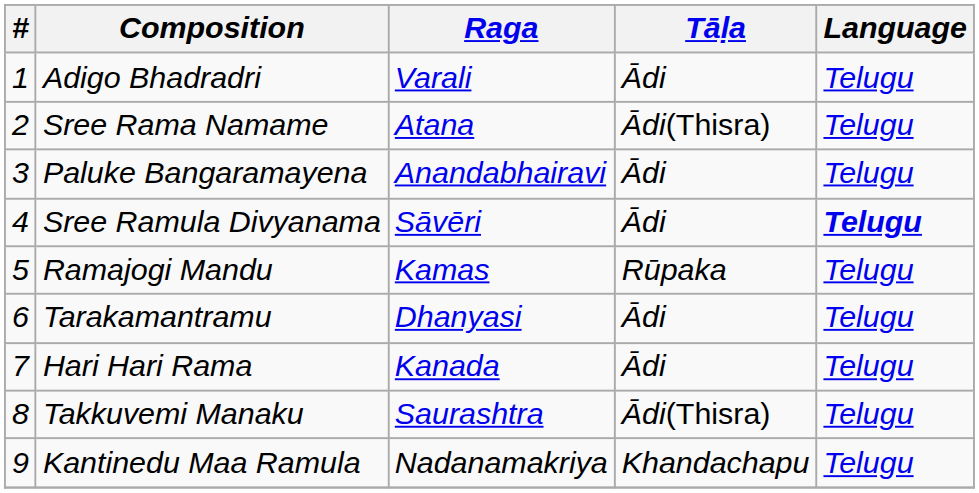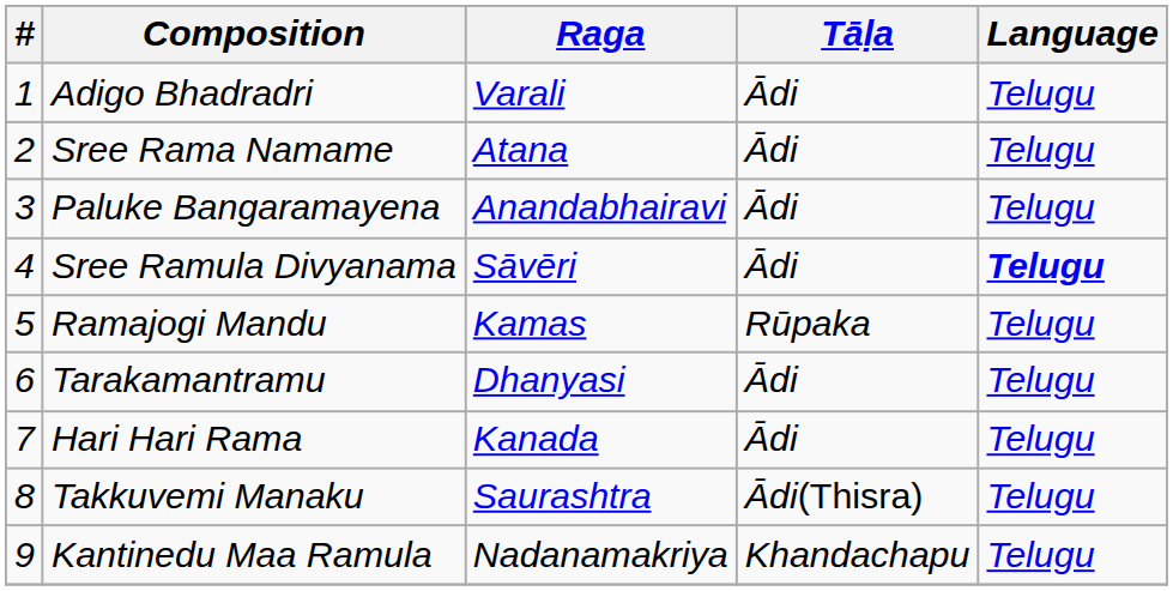Sree Rama Namame | Tāḷa: Ādi(Thisra) -> Ādi
